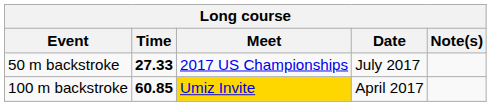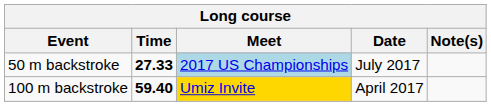50 m backstroke | Meet: no background -> lightblue background
100 m backstroke | Time: 60.85 -> 59.40
